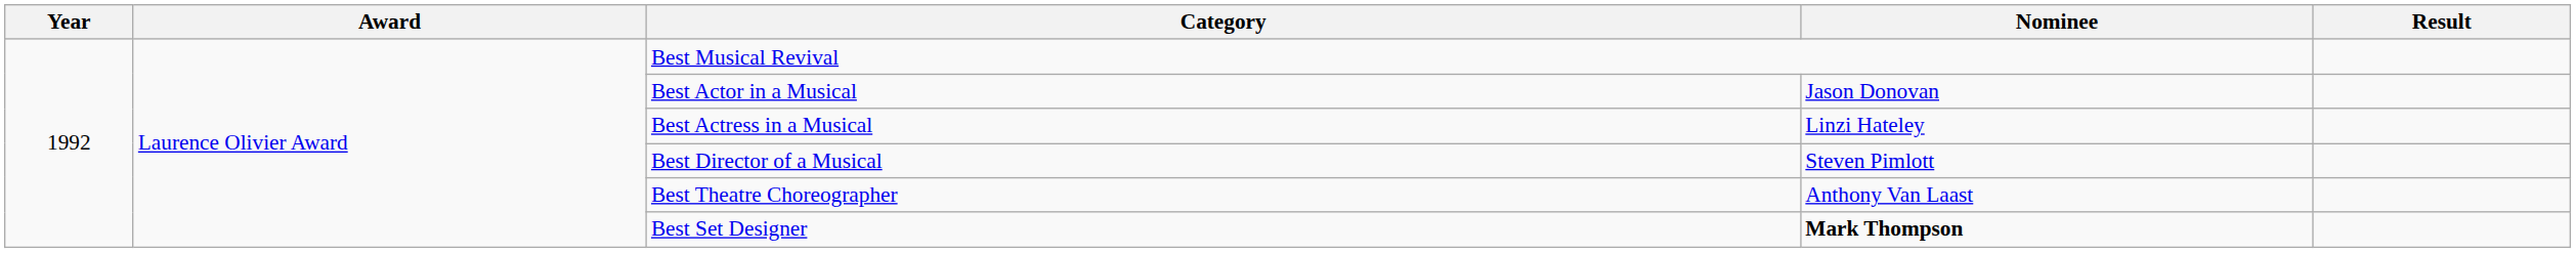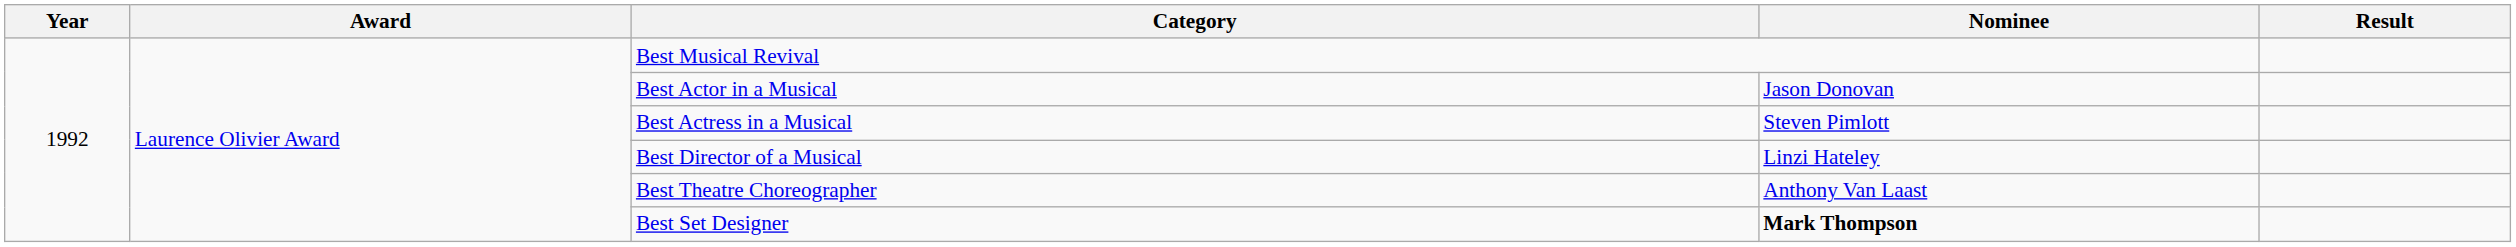Best Actress in a Musical | Nominee: Linzi Hateley -> Steven Pimlott
Best Director of a Musical | Nominee: Steven Pimlott -> Linzi Hateley
